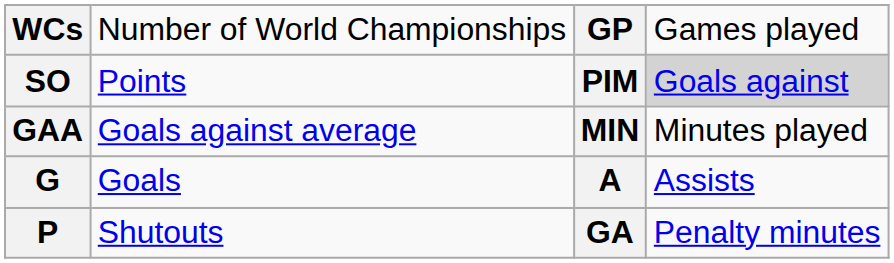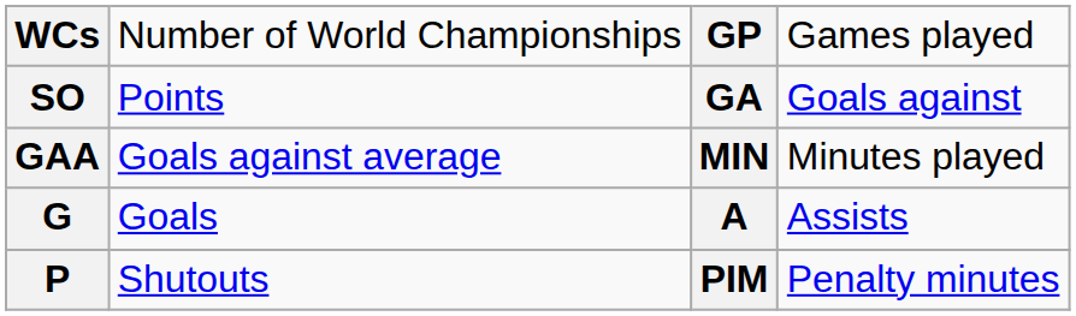SO | column 3: PIM -> GA
SO | column 4: lightgrey background -> no background
P | column 3: GA -> PIM
